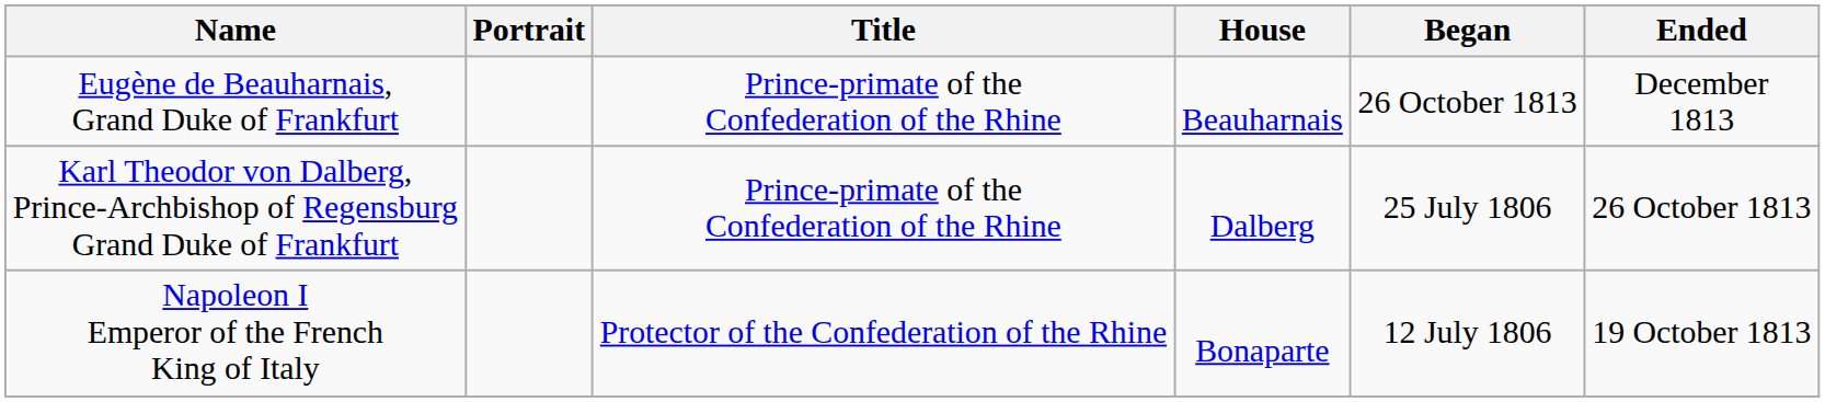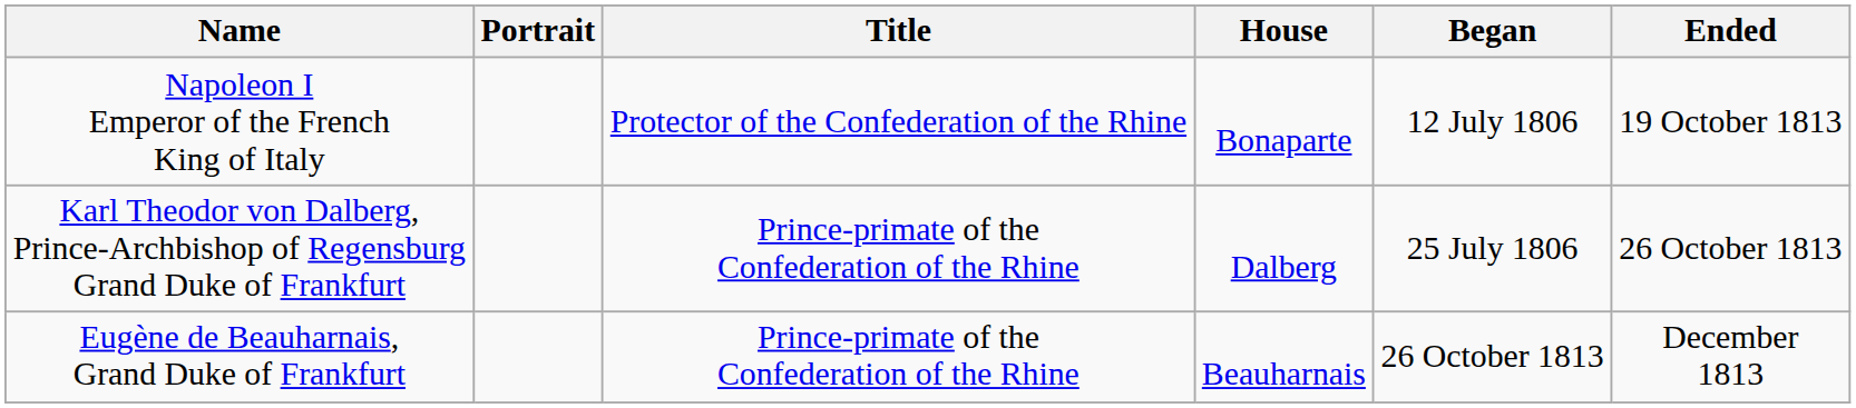rows swapped: Napoleon I Emperor of the French King of Italy <-> Eugène de Beauharnais, Grand Duke of Frankfurt
